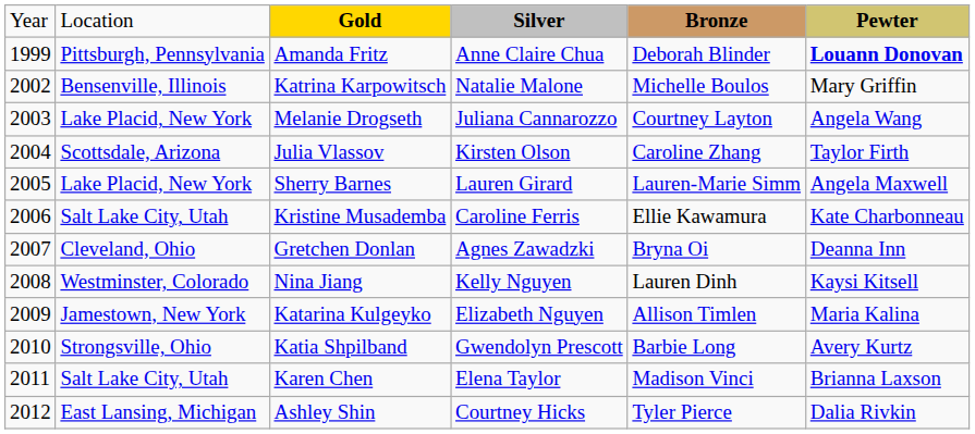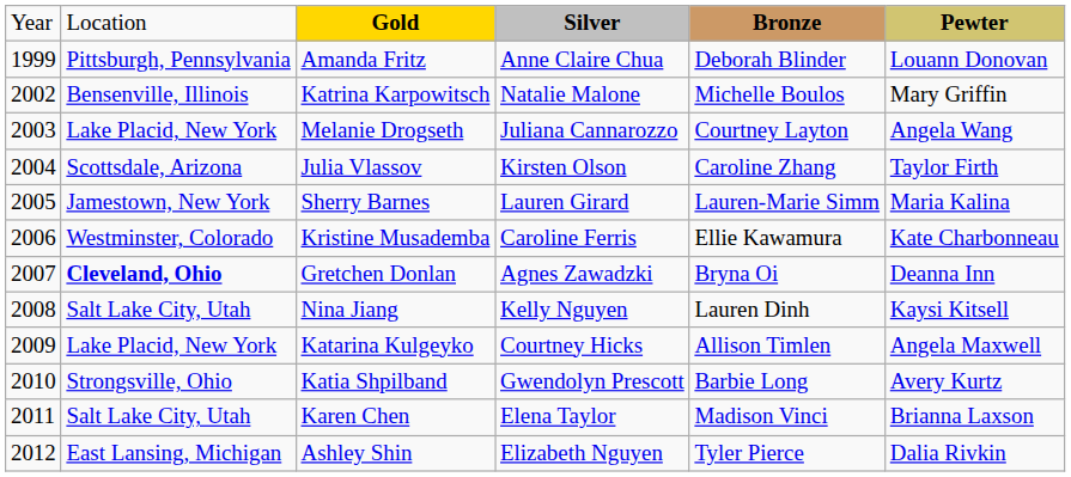Amanda Fritz | column 6: bold -> normal
Sherry Barnes | column 2: Lake Placid, New York -> Jamestown, New York
Sherry Barnes | column 6: Angela Maxwell -> Maria Kalina
Kristine Musademba | column 2: Salt Lake City, Utah -> Westminster, Colorado
Gretchen Donlan | column 2: normal -> bold
Nina Jiang | column 2: Westminster, Colorado -> Salt Lake City, Utah
Katarina Kulgeyko | column 2: Jamestown, New York -> Lake Placid, New York
Katarina Kulgeyko | column 4: Elizabeth Nguyen -> Courtney Hicks
Katarina Kulgeyko | column 6: Maria Kalina -> Angela Maxwell
Ashley Shin | column 4: Courtney Hicks -> Elizabeth Nguyen
